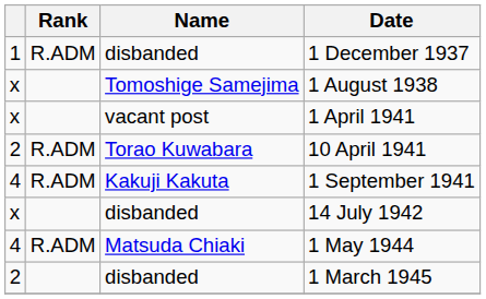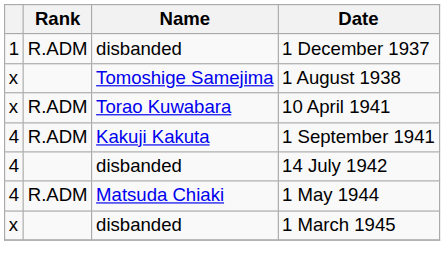- row: x | vacant post | 1 April 1941
10 April 1941 | column 1: 2 -> x
14 July 1942 | column 1: x -> 4
1 March 1945 | column 1: 2 -> x
